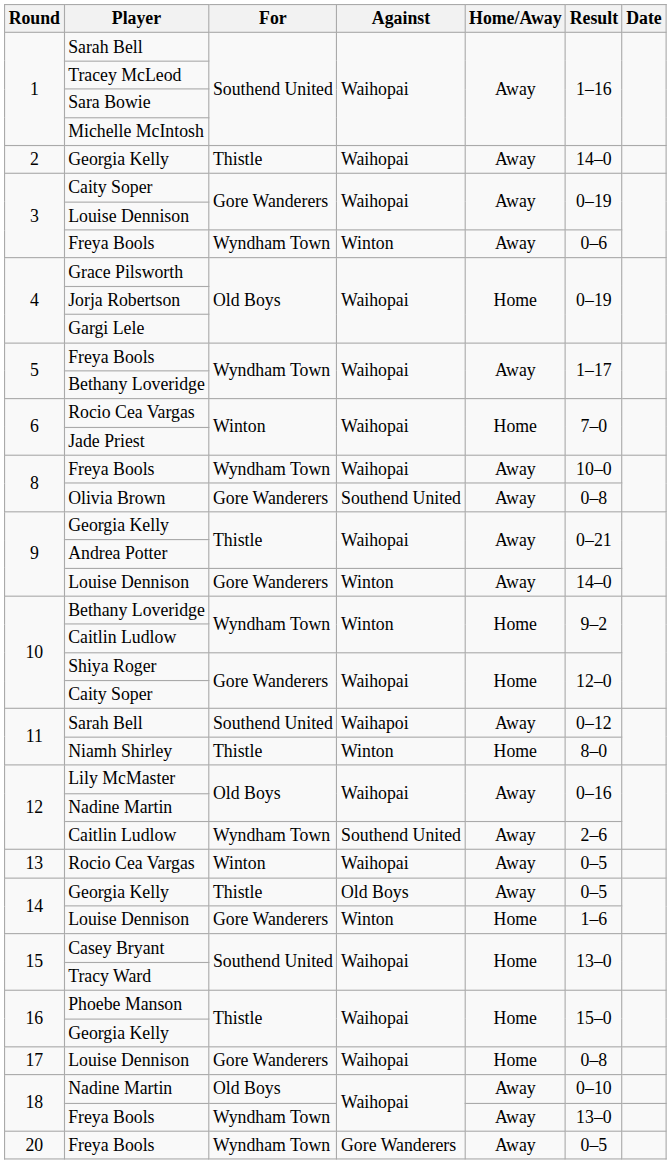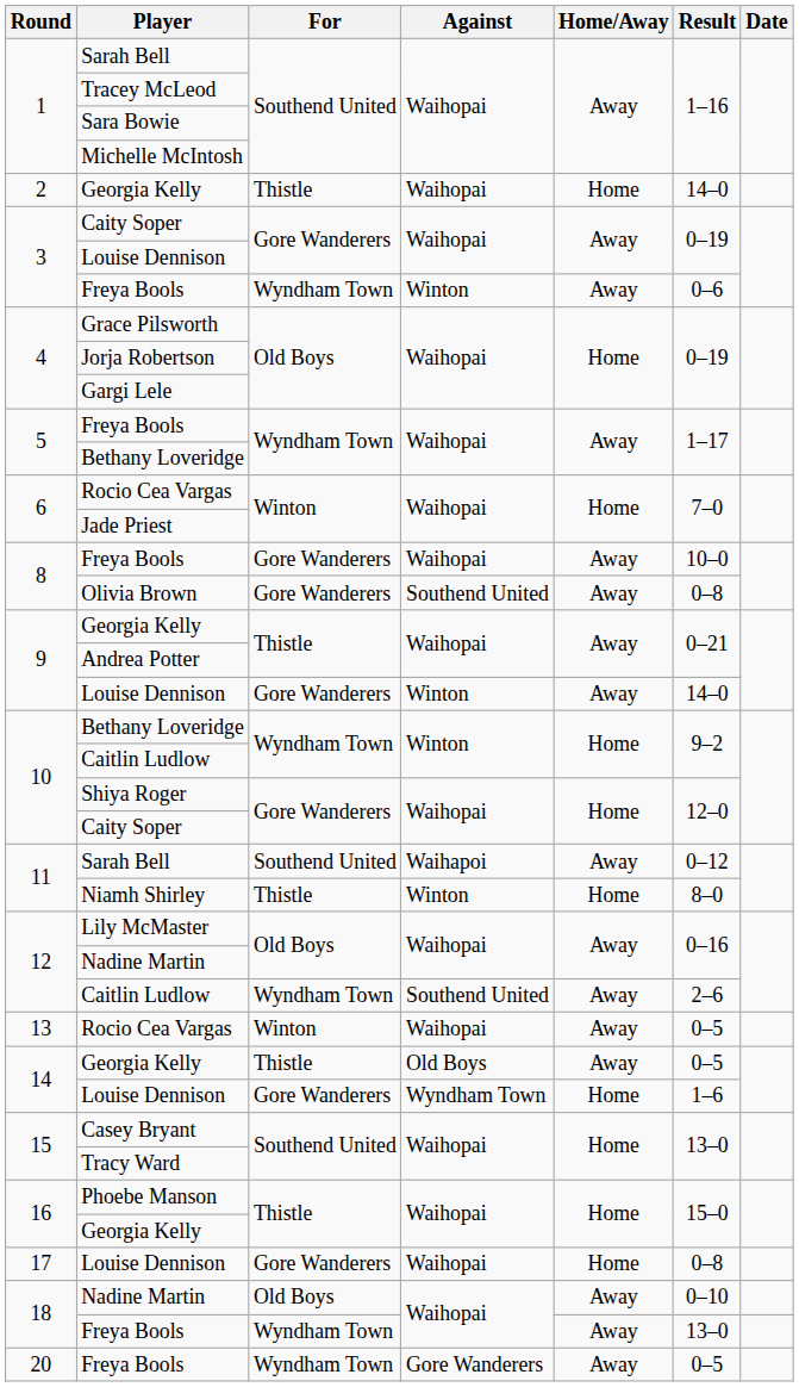2 / Georgia Kelly | Home/Away: Away -> Home
8 / Freya Bools | For: Wyndham Town -> Gore Wanderers
14 / Louise Dennison | Against: Winton -> Wyndham Town
